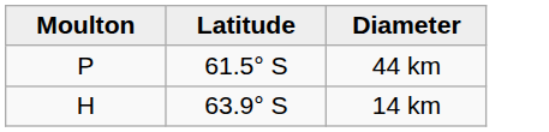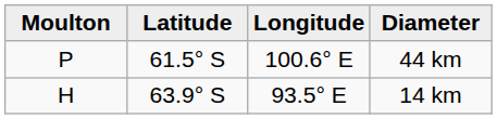+ column: Longitude | 100.6° E | 93.5° E
